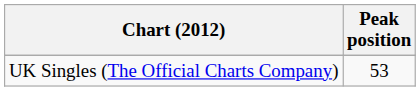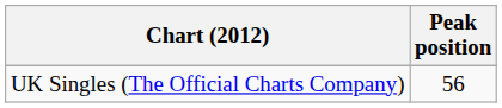UK Singles (The Official Charts Company) | Peak position: 53 -> 56
